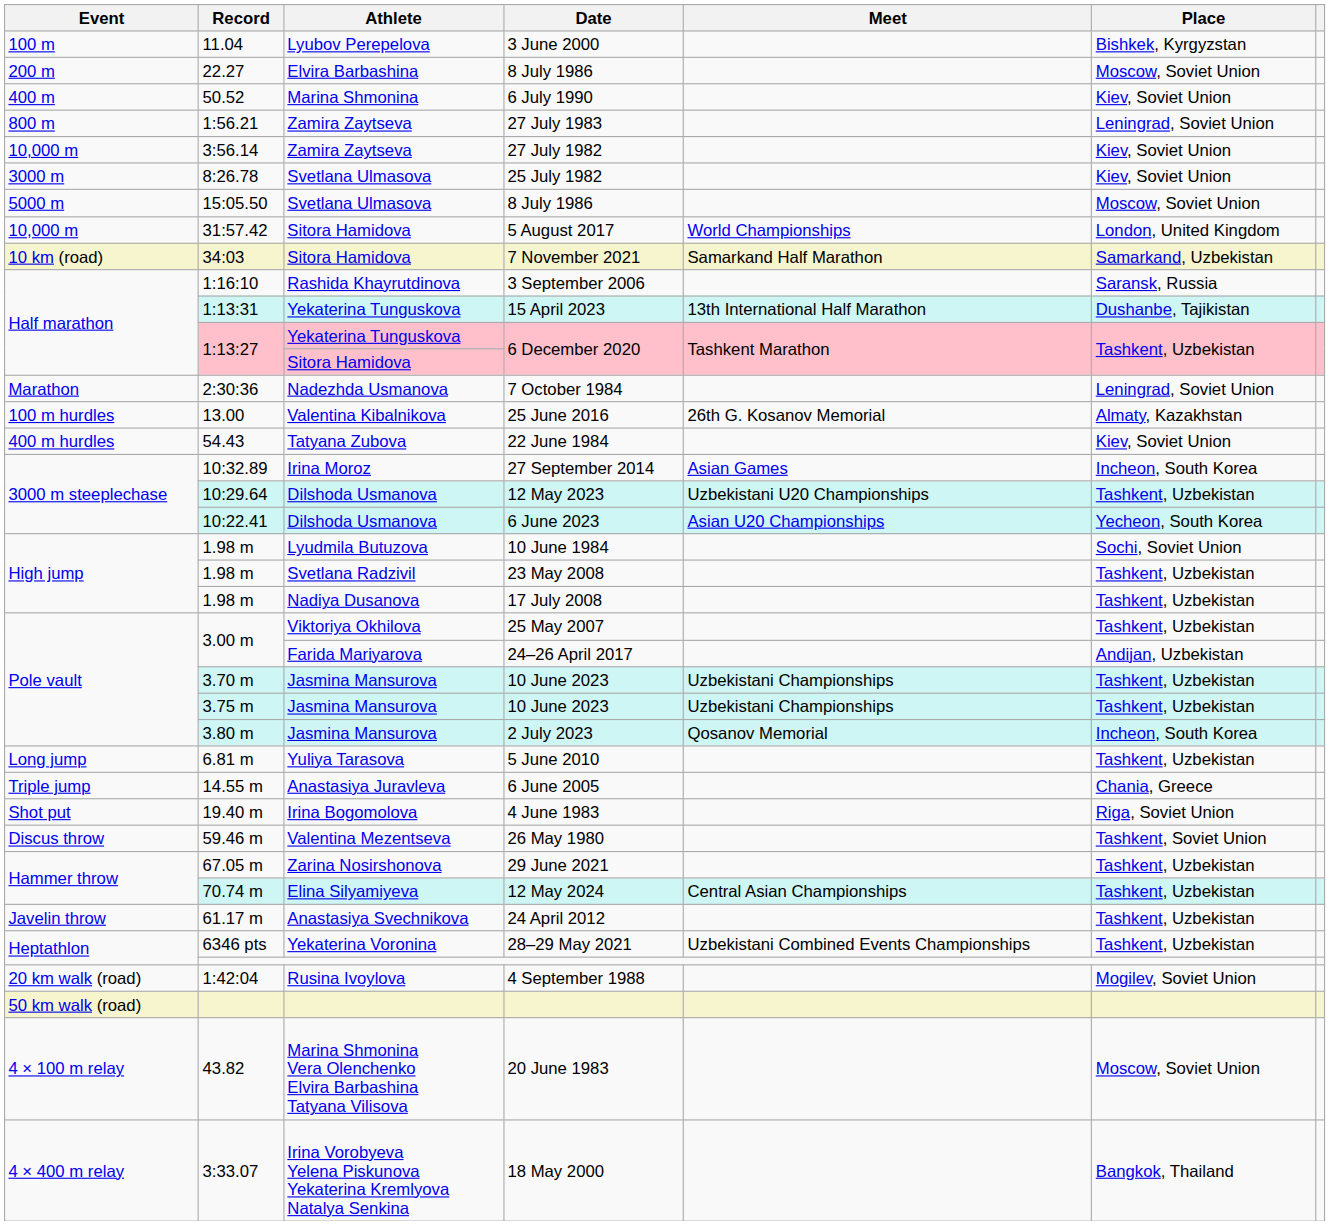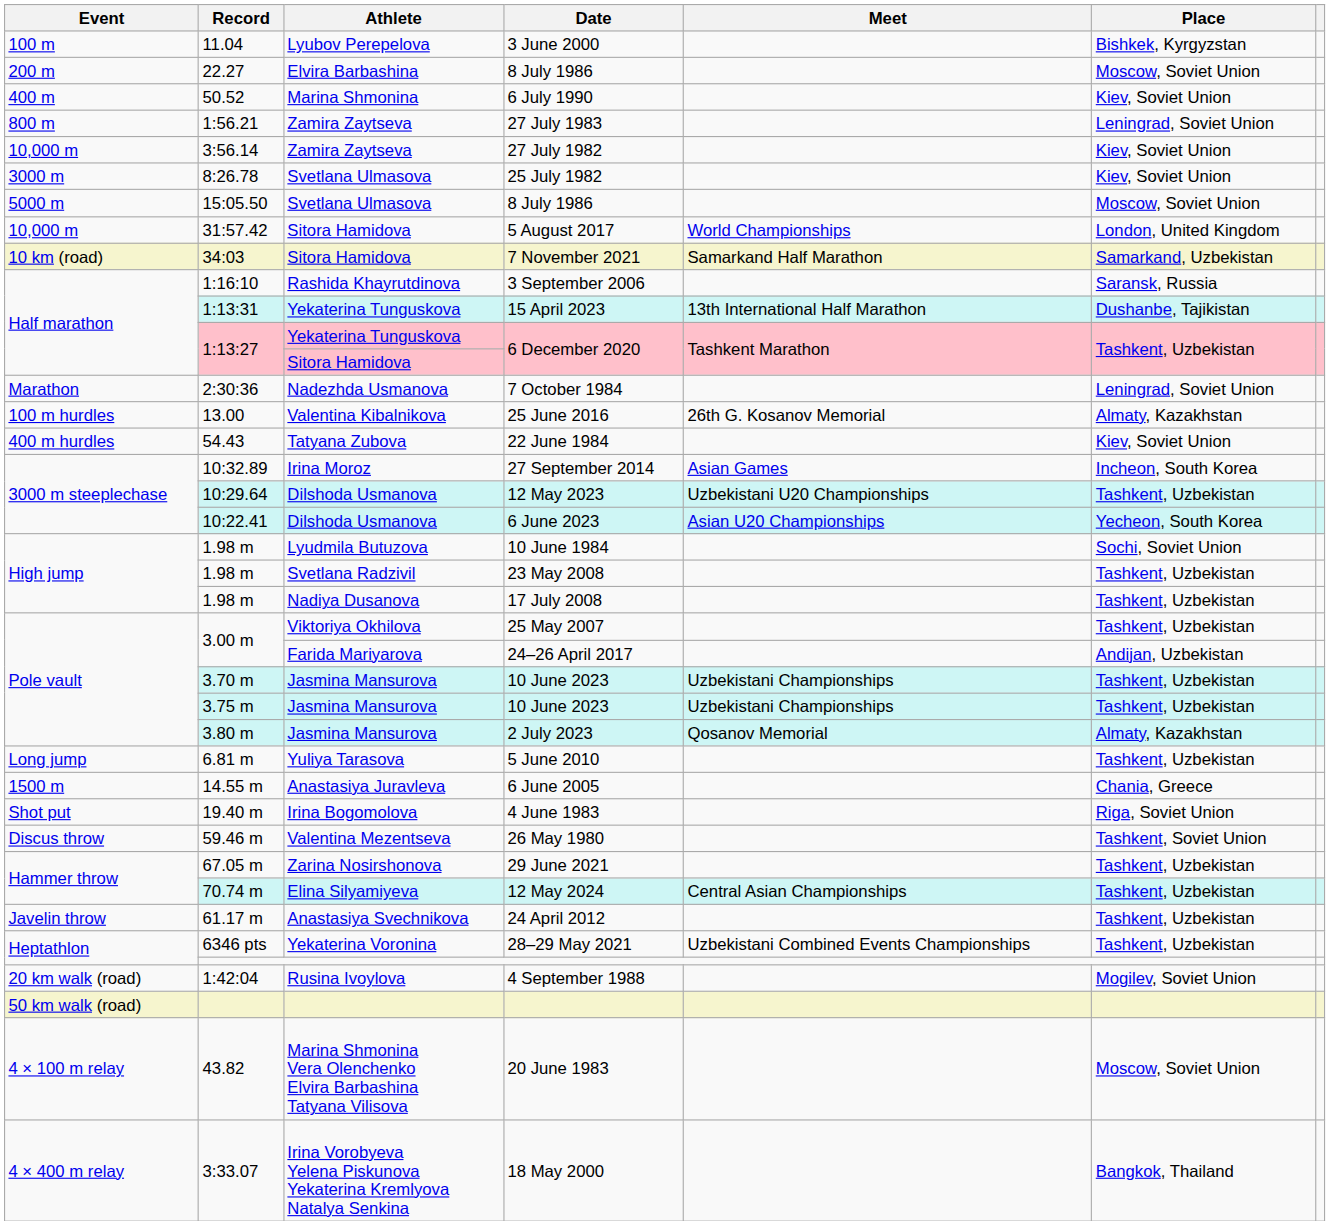2 July 2023 | Place: Incheon, South Korea -> Almaty, Kazakhstan
6 June 2005 | Event: Triple jump -> 1500 m
